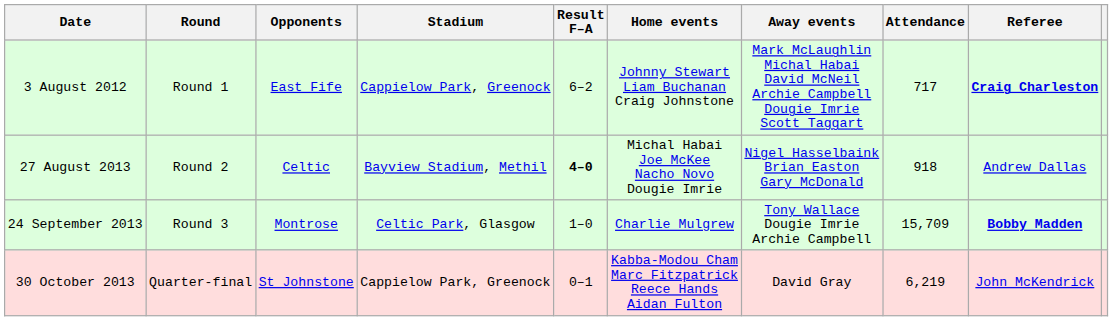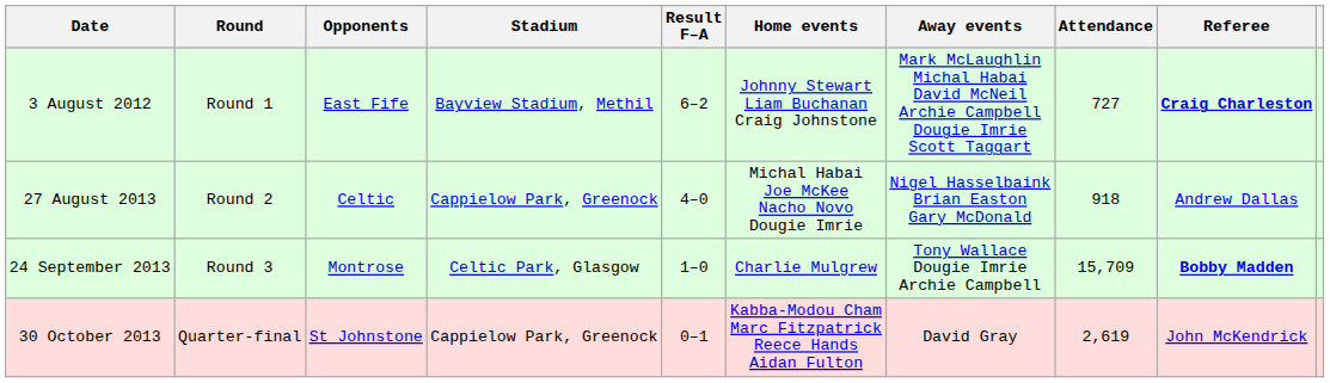3 August 2012 | Stadium: Cappielow Park, Greenock -> Bayview Stadium, Methil
3 August 2012 | Attendance: 717 -> 727
27 August 2013 | Stadium: Bayview Stadium, Methil -> Cappielow Park, Greenock
27 August 2013 | Result F–A: bold -> normal
30 October 2013 | Attendance: 6,219 -> 2,619
